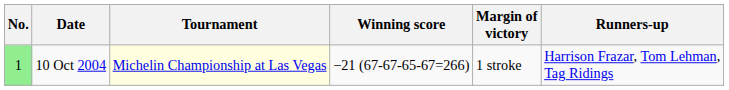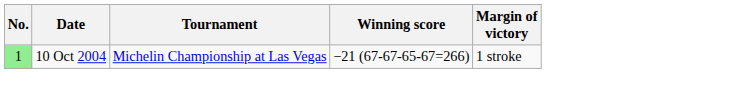- column: Runners-up | Harrison Frazar, Tom Lehman, Tag Ridings
10 Oct 2004 | Tournament: lightyellow background -> no background
